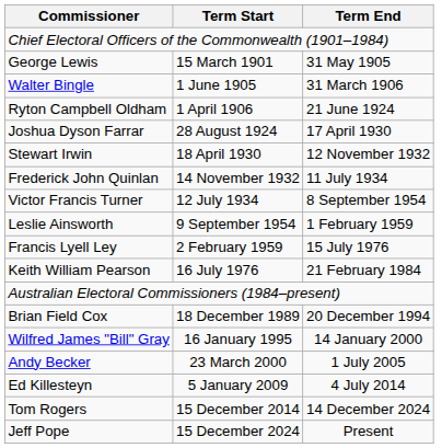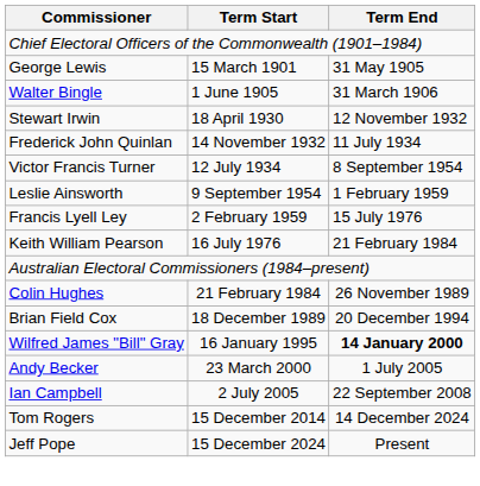- row: Ryton Campbell Oldham | 1 April 1906 | 21 June 1924
- row: Joshua Dyson Farrar | 28 August 1924 | 17 April 1930
+ row: Colin Hughes | 21 February 1984 | 26 November 1989
Wilfred James "Bill" Gray | Term End: normal -> bold
+ row: Ian Campbell | 2 July 2005 | 22 September 2008
- row: Ed Killesteyn | 5 January 2009 | 4 July 2014
